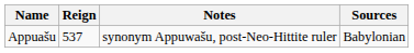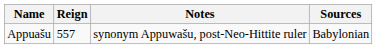Appuašu | Reign: 537 -> 557
